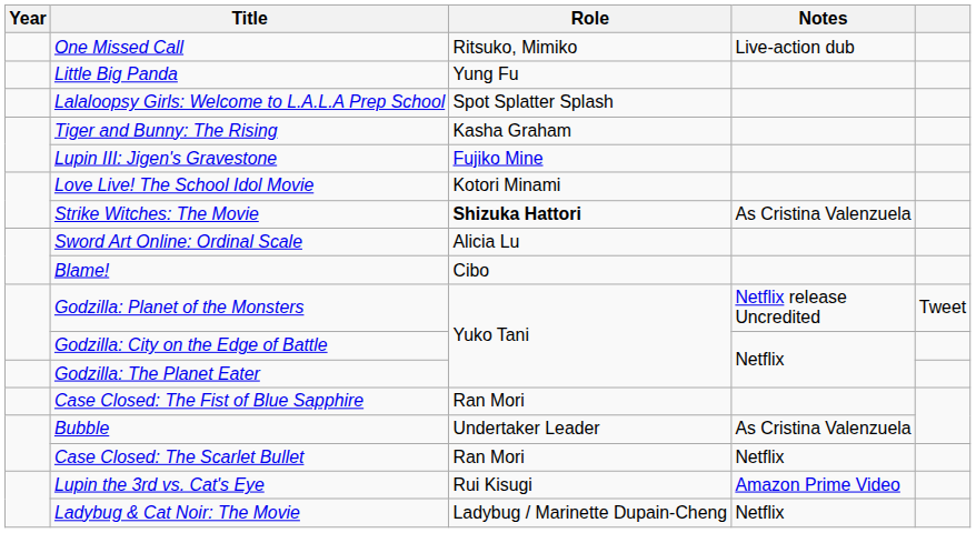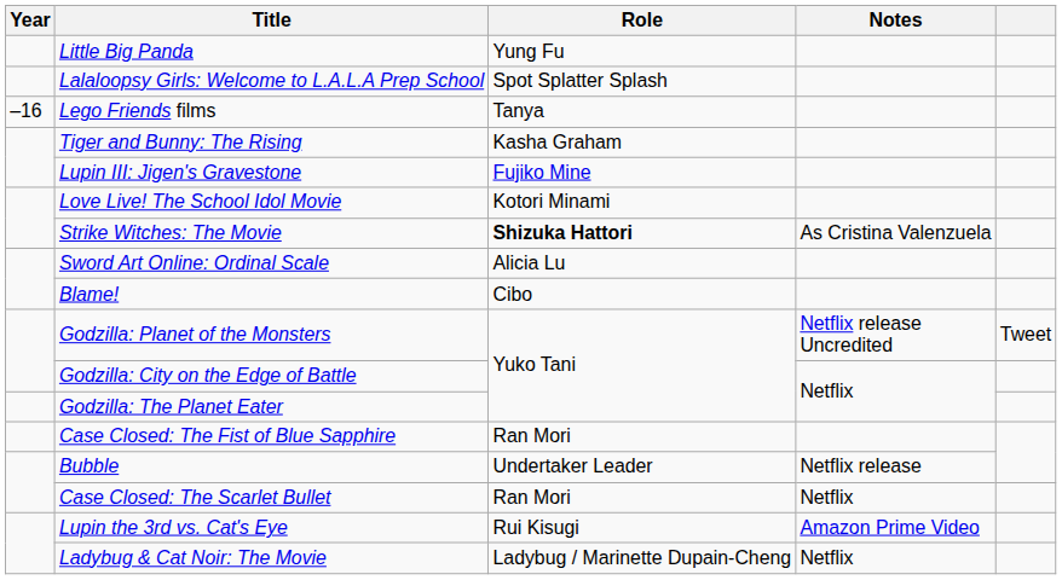- row: One Missed Call | Ritsuko, Mimiko | Live-action dub
+ row: –16 | Lego Friends films | Tanya
Bubble | Notes: As Cristina Valenzuela -> Netflix release
